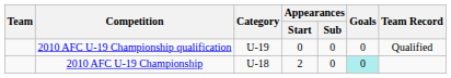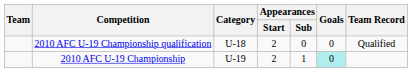2010 AFC U-19 Championship qualification | Category: U-19 -> U-18
2010 AFC U-19 Championship qualification | Appearances / Start: 0 -> 2
2010 AFC U-19 Championship | Category: U-18 -> U-19
2010 AFC U-19 Championship | Appearances / Sub: 0 -> 1
